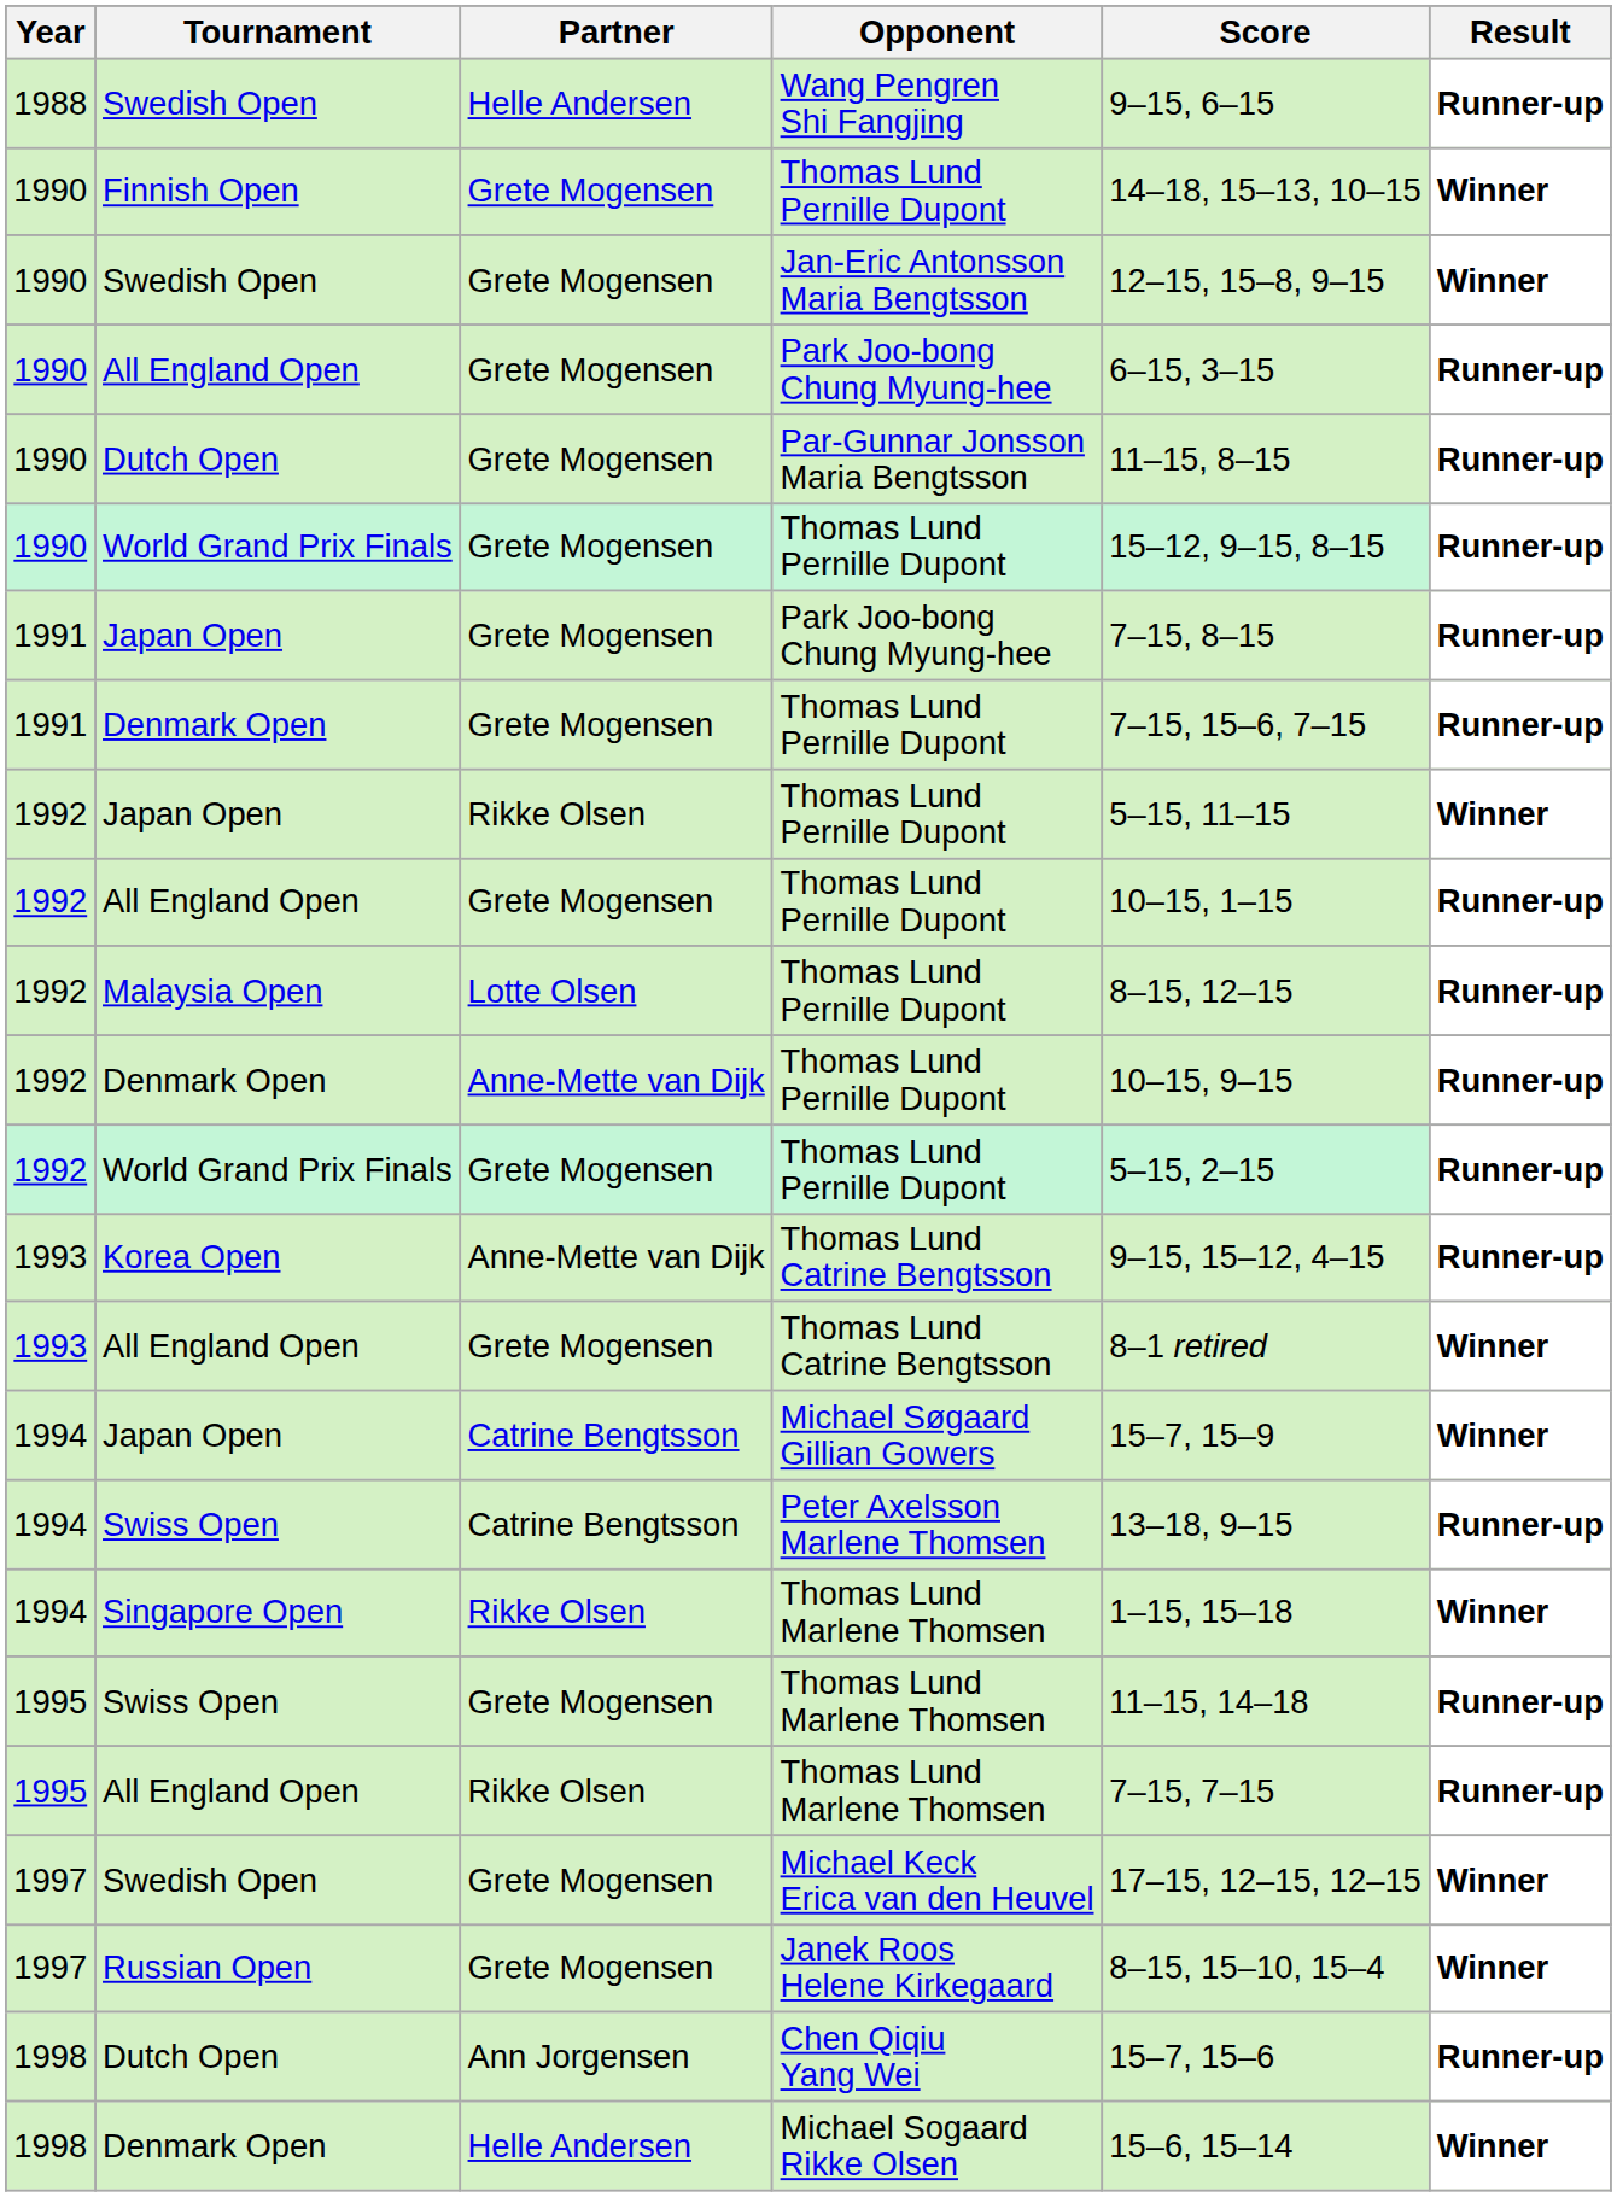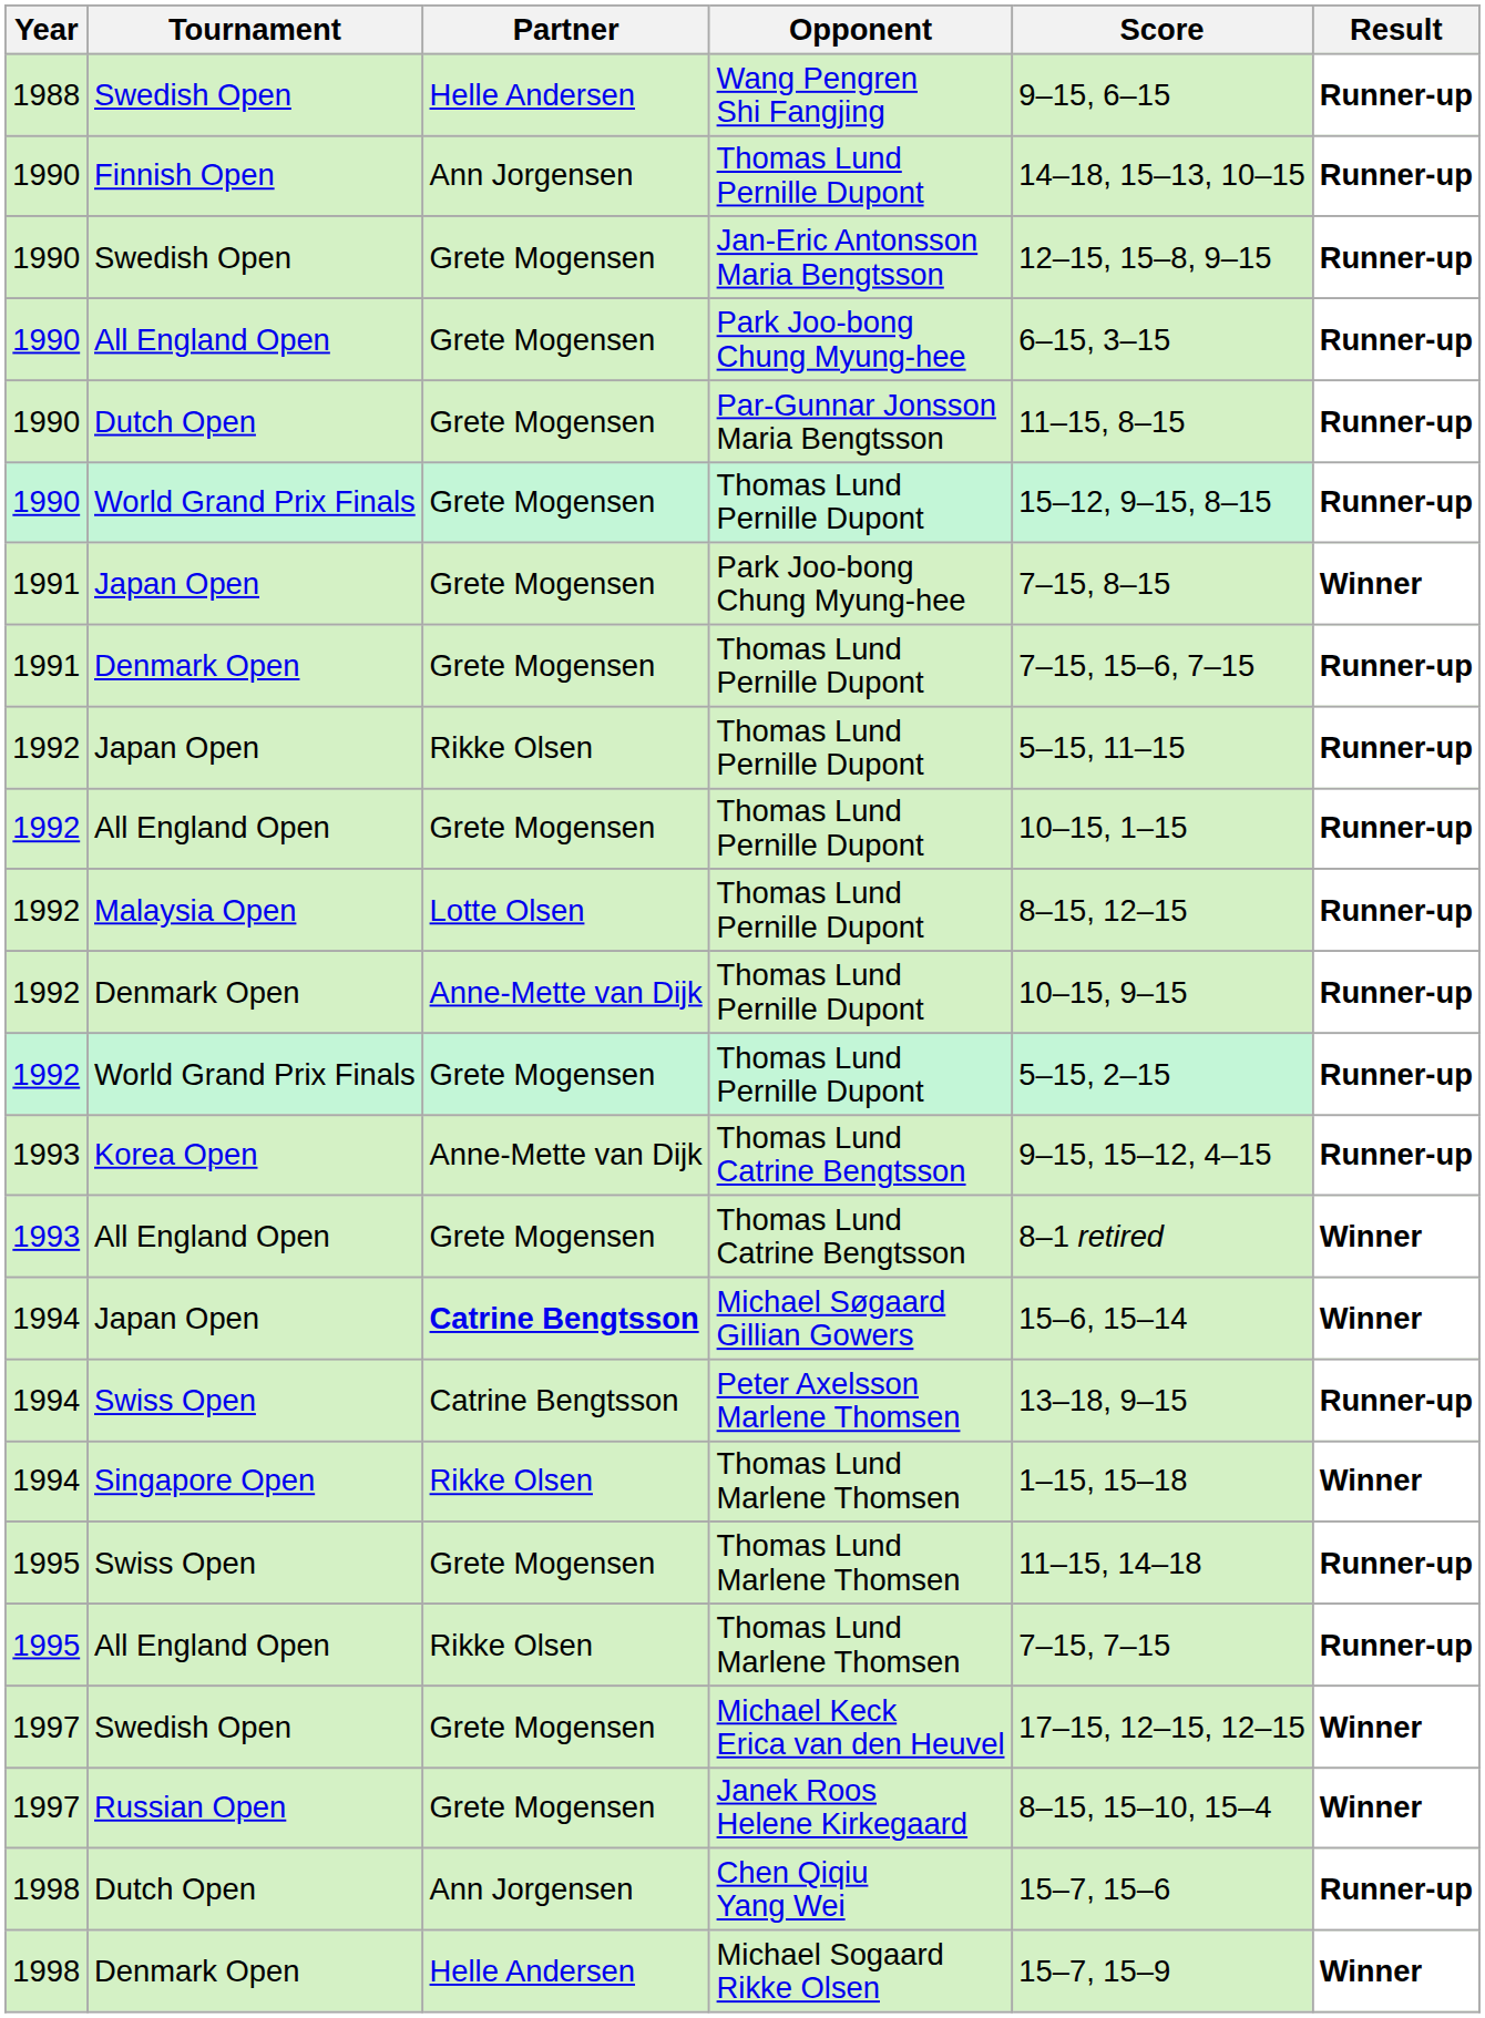Finnish Open / Thomas Lund Pernille Dupont | Partner: Grete Mogensen -> Ann Jorgensen
Finnish Open / Thomas Lund Pernille Dupont | Result: Winner -> Runner-up
Jan-Eric Antonsson Maria Bengtsson | Result: Winner -> Runner-up
Japan Open / Park Joo-bong Chung Myung-hee | Result: Runner-up -> Winner
Japan Open / Thomas Lund Pernille Dupont | Result: Winner -> Runner-up
Michael Søgaard Gillian Gowers | Partner: normal -> bold
Michael Søgaard Gillian Gowers | Score: 15–7, 15–9 -> 15–6, 15–14
Michael Sogaard Rikke Olsen | Score: 15–6, 15–14 -> 15–7, 15–9
